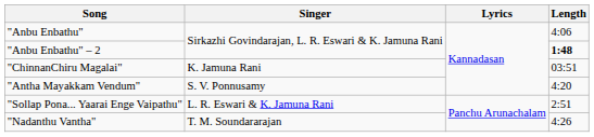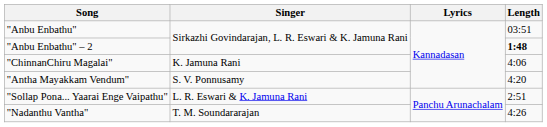"Anbu Enbathu" | Length: 4:06 -> 03:51
"ChinnanChiru Magalai" | Length: 03:51 -> 4:06
